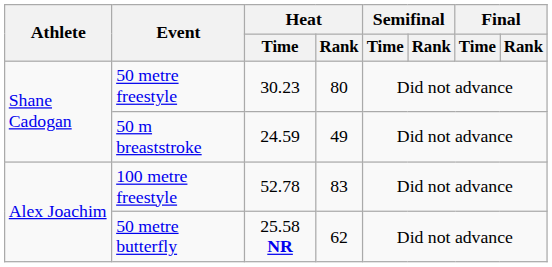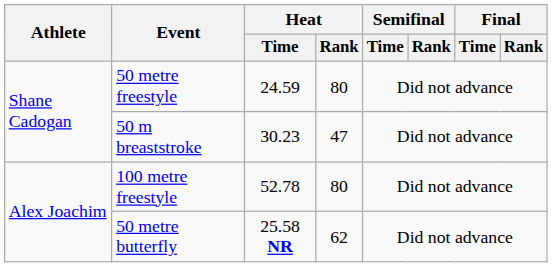50 metre freestyle | Heat / Time: 30.23 -> 24.59
50 m breaststroke | Heat / Time: 24.59 -> 30.23
50 m breaststroke | Heat / Rank: 49 -> 47
100 metre freestyle | Heat / Rank: 83 -> 80
